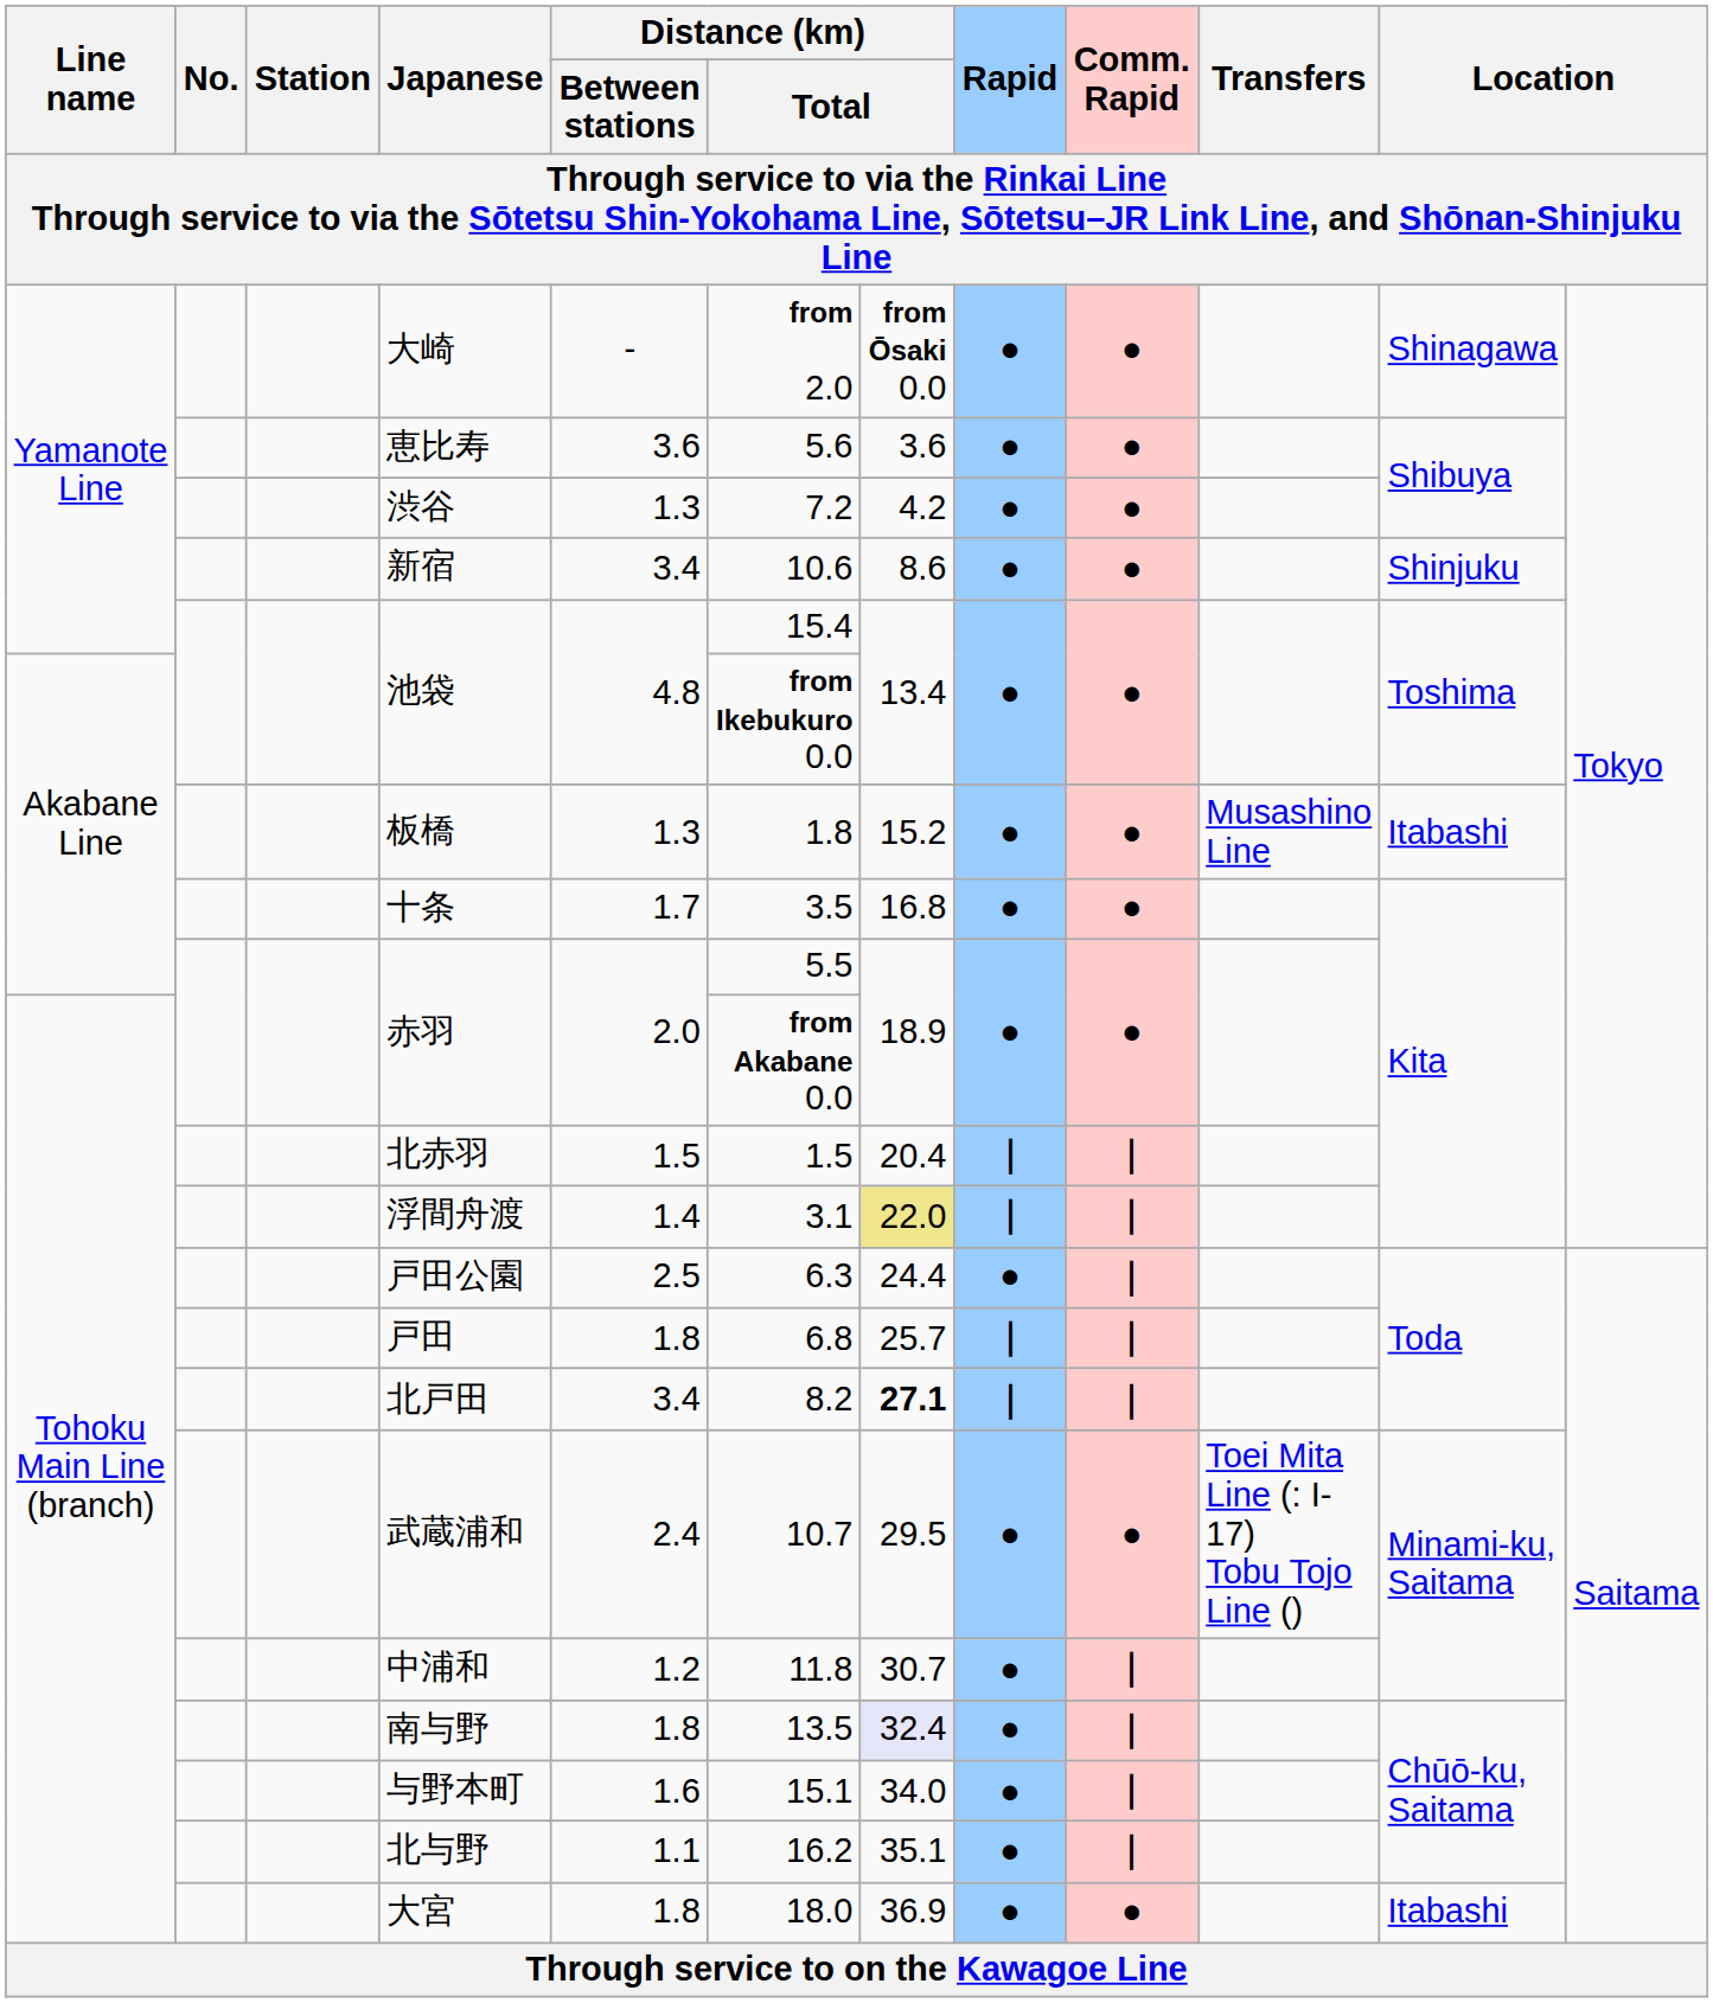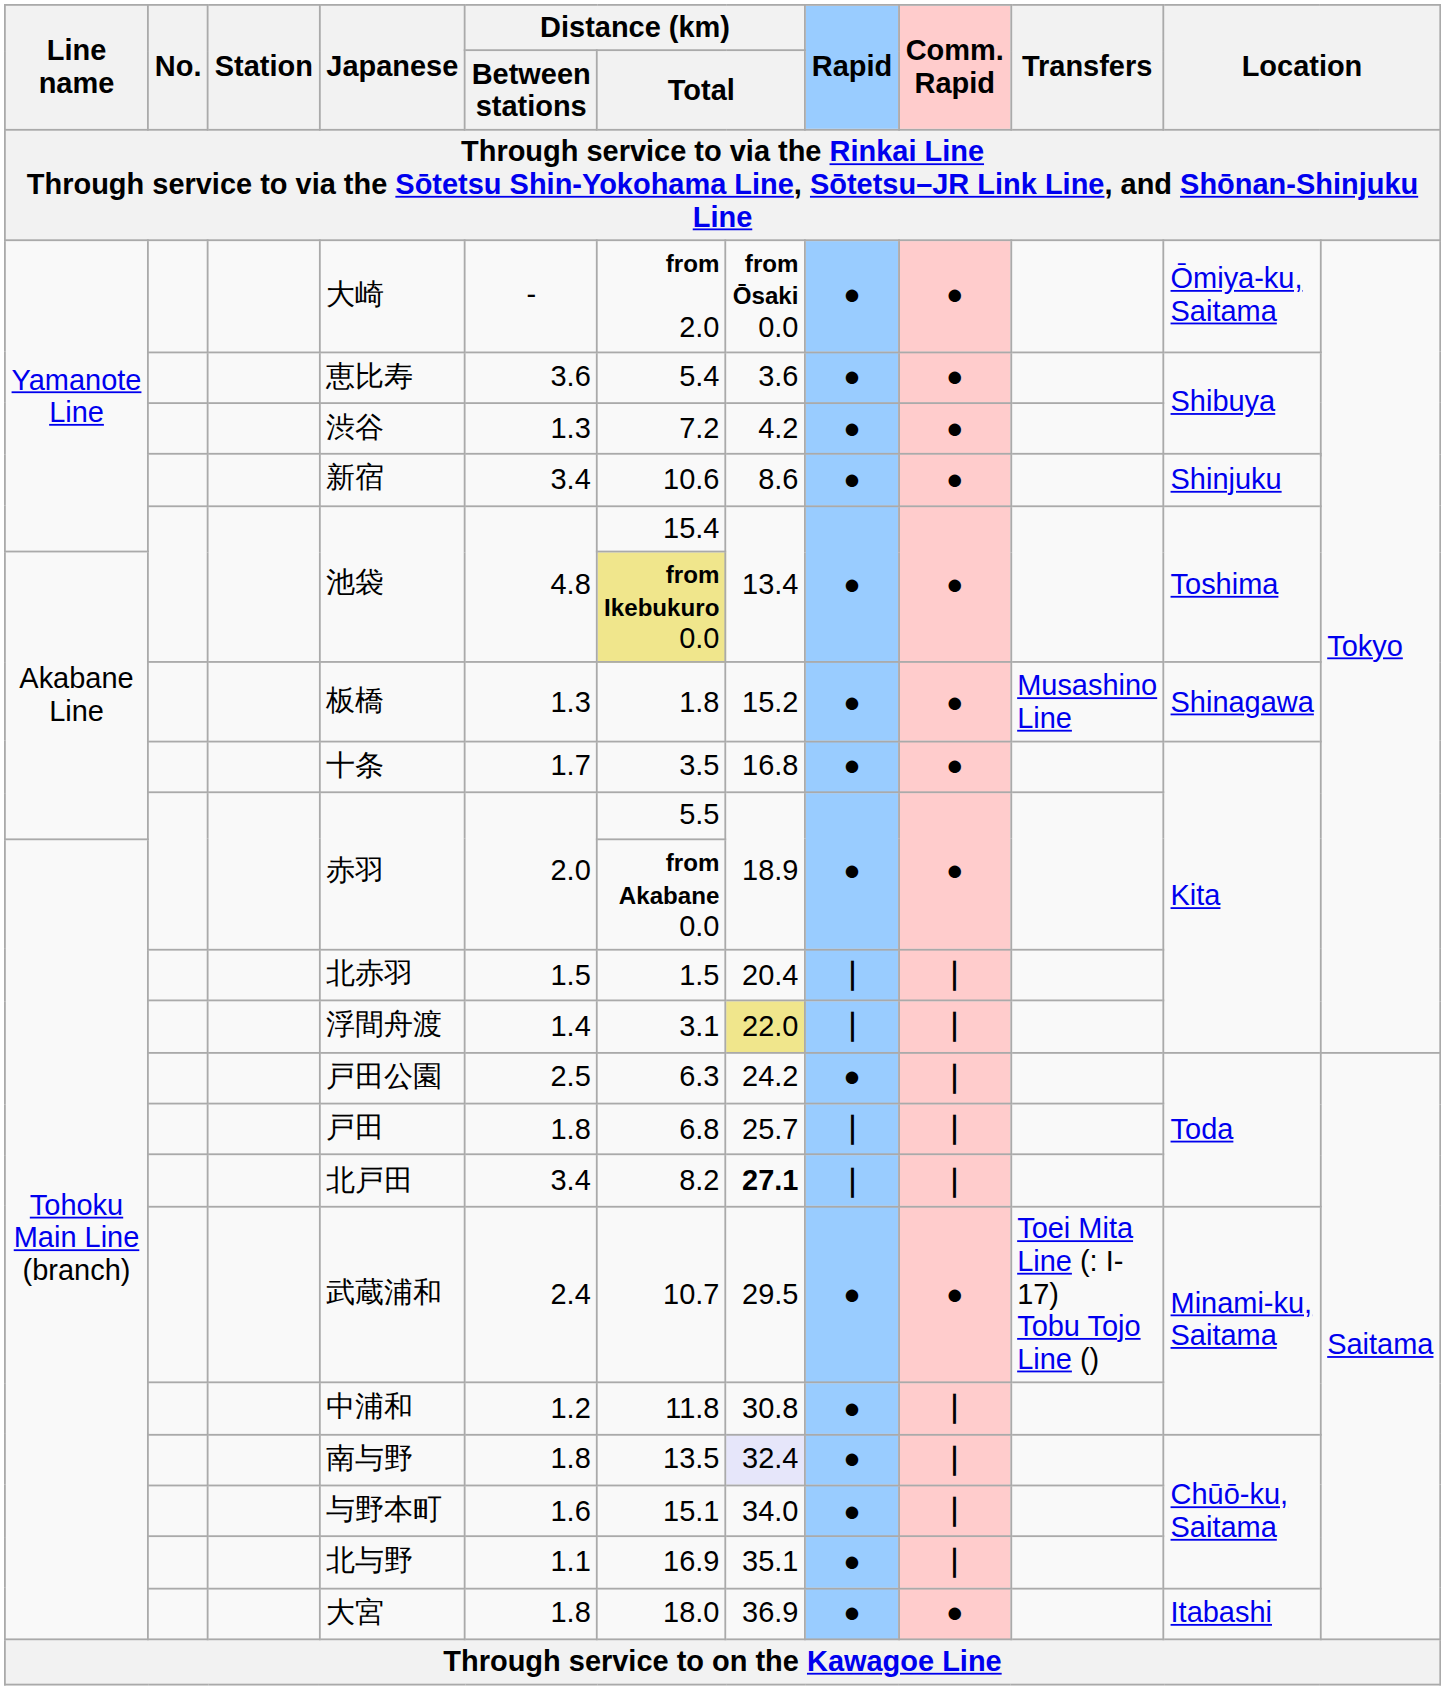大崎 | column 11: Shinagawa -> Ōmiya-ku, Saitama
恵比寿 | column 6: 5.6 -> 5.4
Akabane Line / 池袋 | column 6: no background -> khaki background
板橋 | column 11: Itabashi -> Shinagawa
戸田公園 | column 7: 24.4 -> 24.2
中浦和 | column 7: 30.7 -> 30.8
北与野 | column 6: 16.2 -> 16.9
